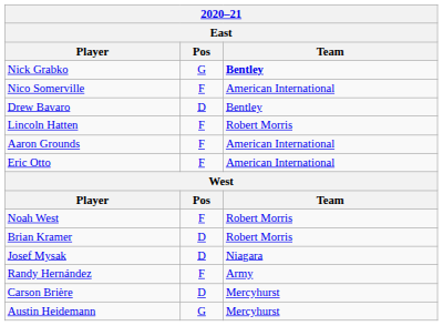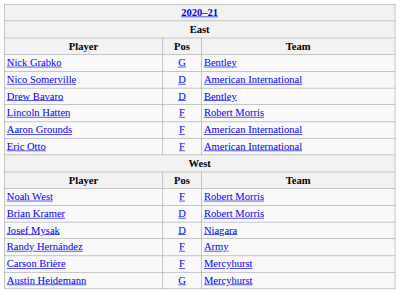Nick Grabko | Team: bold -> normal
Nico Somerville | Pos: F -> D
Carson Brière | Pos: D -> F
